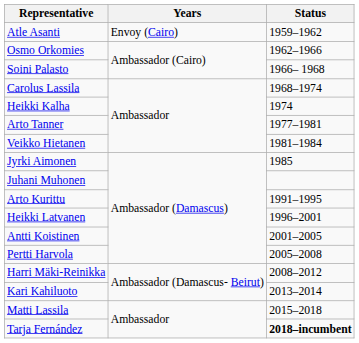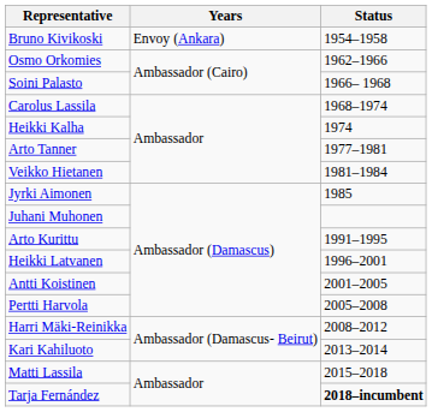+ row: Bruno Kivikoski | Envoy (Ankara) | 1954–1958
- row: Atle Asanti | Envoy (Cairo) | 1959–1962
